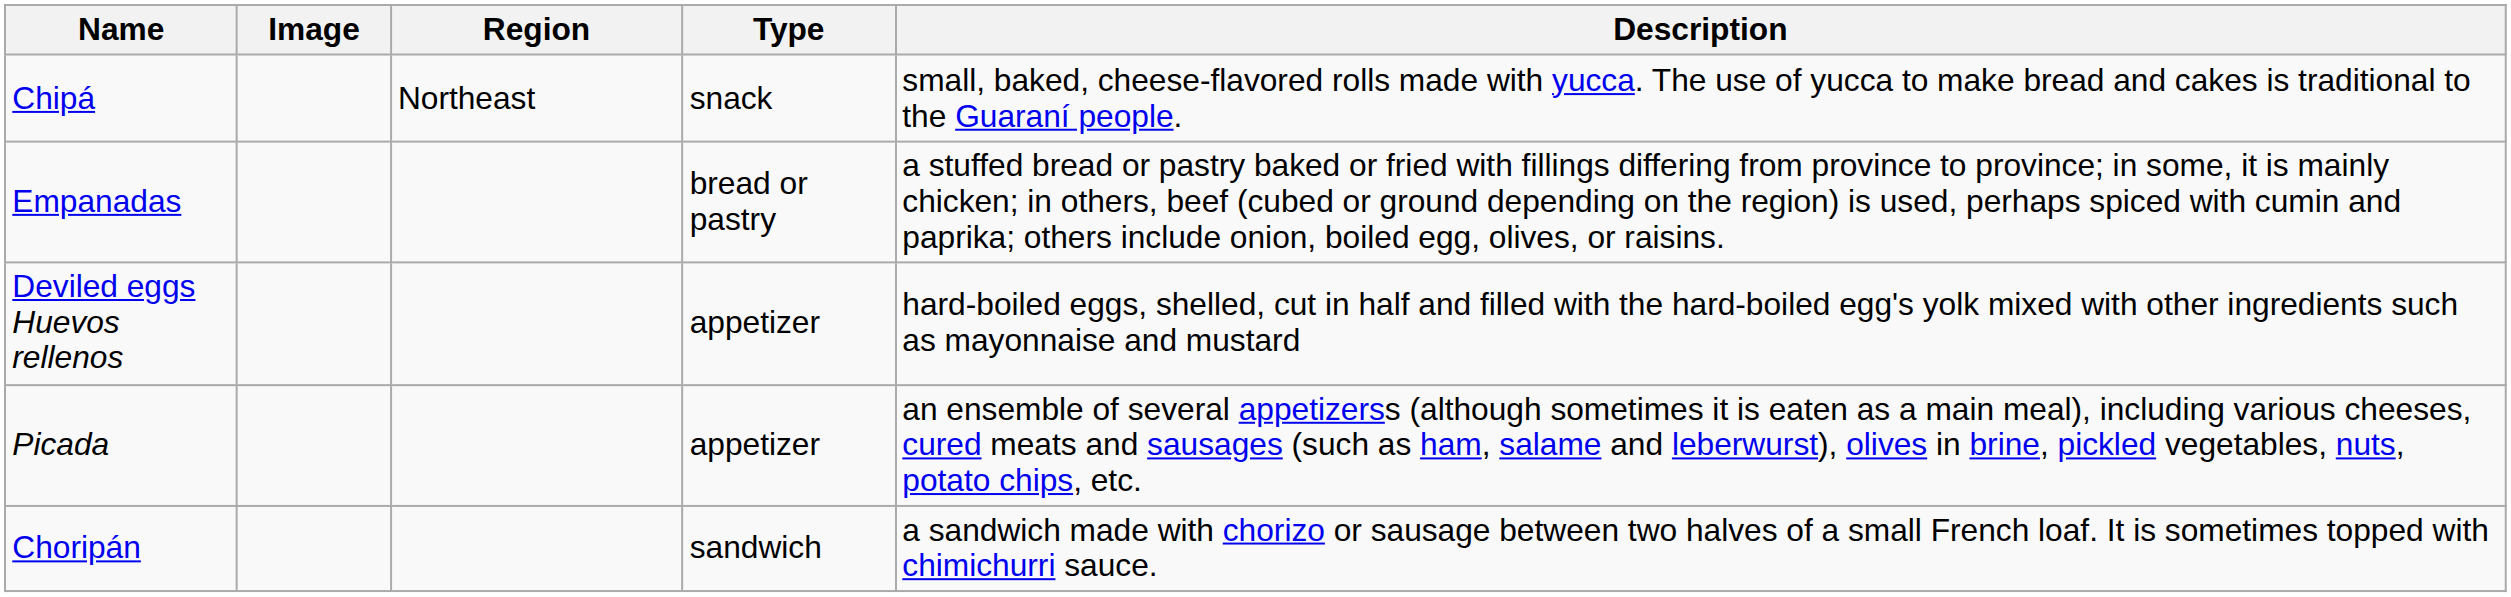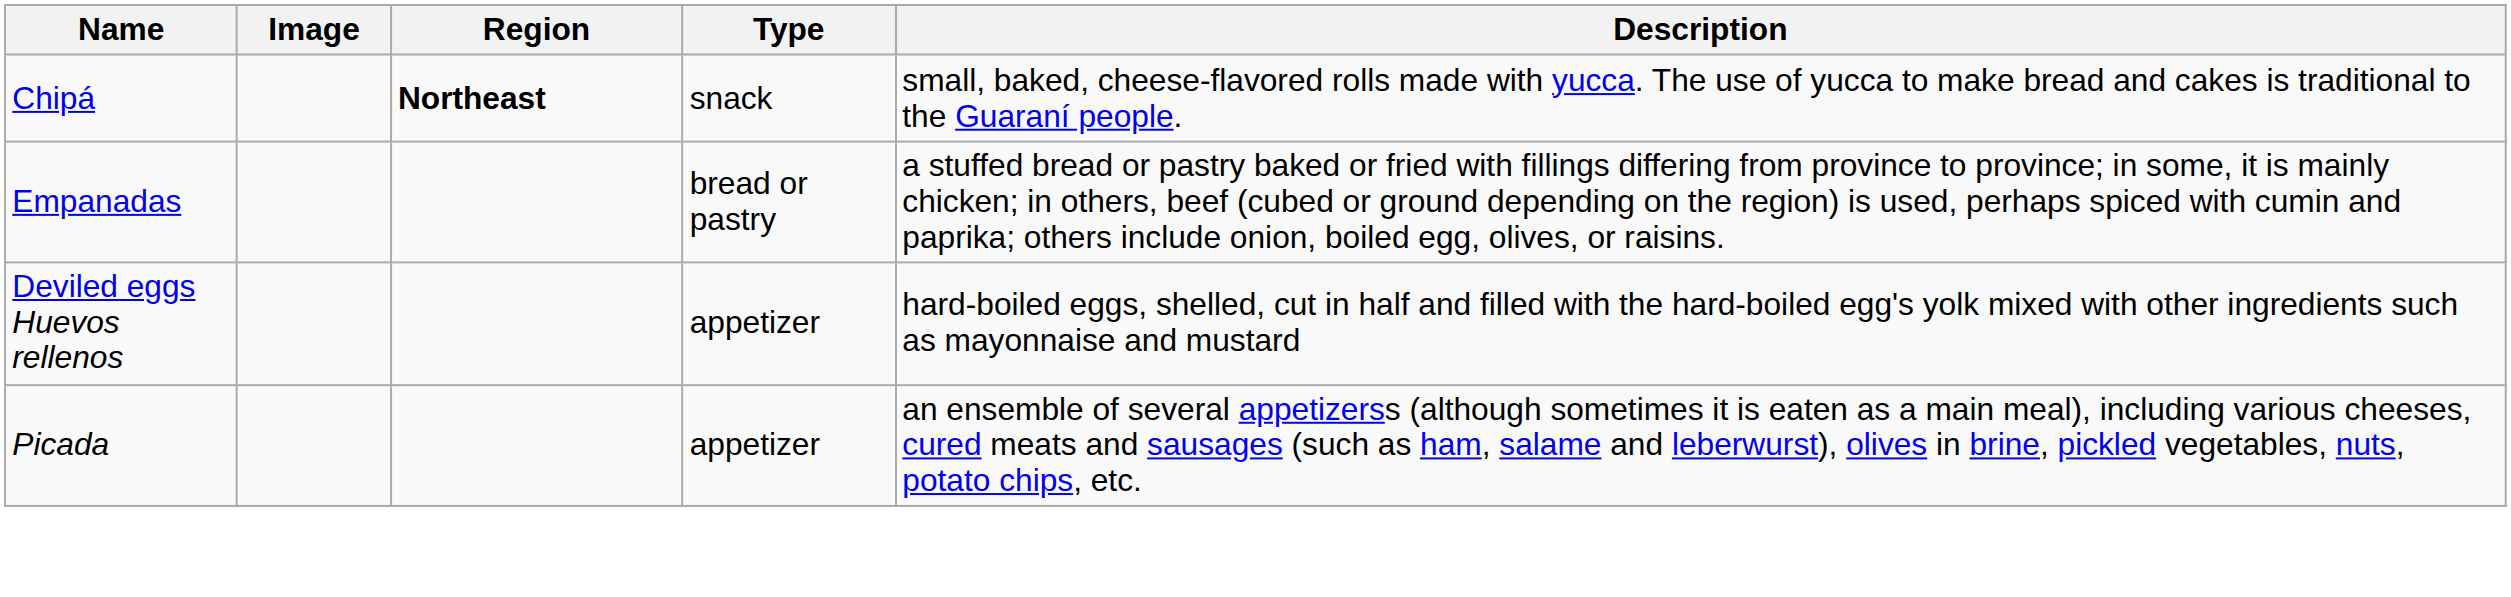Chipá | Region: normal -> bold
- row: Choripán | sandwich | a sandwich made with chorizo or sausage between two halves of a small French loaf. It is sometimes topped with chimichurri sauce.
